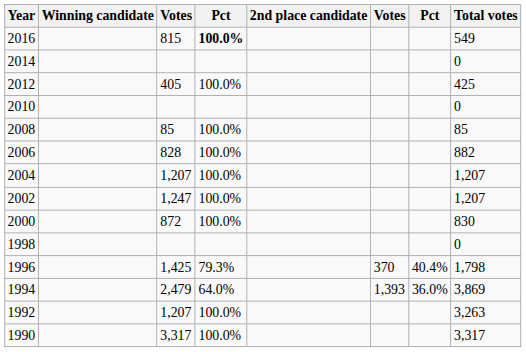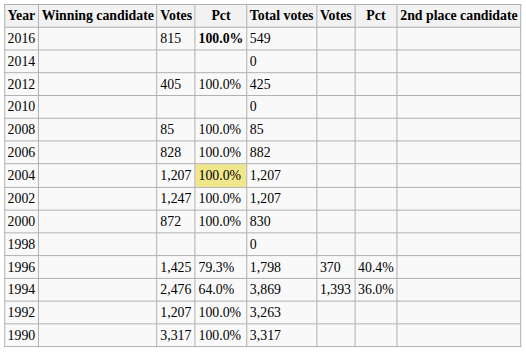columns swapped: 2nd place candidate <-> Total votes
2004 | column 4: no background -> khaki background
1994 | column 3: 2,479 -> 2,476
